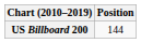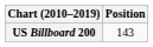US Billboard 200 | Position: 144 -> 143
